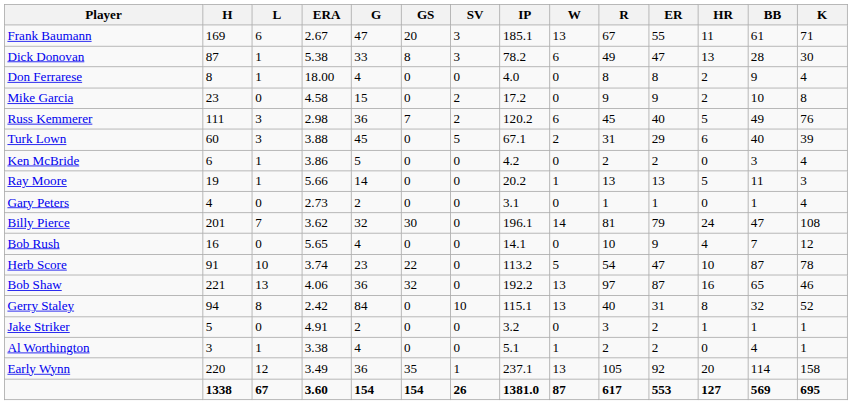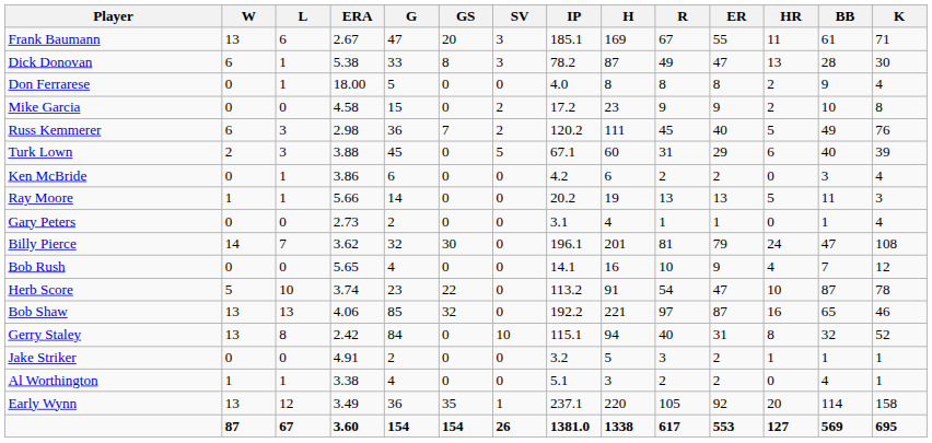columns swapped: W <-> H
Don Ferrarese | G: 4 -> 5
Ken McBride | G: 5 -> 6
Bob Shaw | G: 36 -> 85
